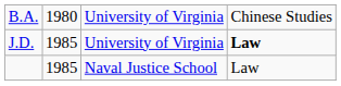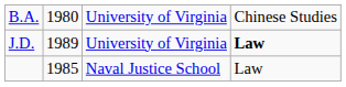J.D. | column 2: 1985 -> 1989
